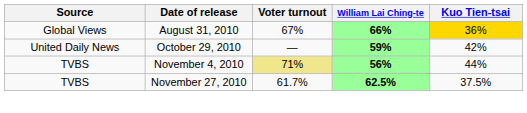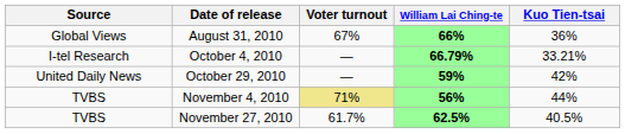August 31, 2010 | Kuo Tien-tsai: gold background -> no background
+ row: I-tel Research | October 4, 2010 | — | 66.79% | 33.21%
November 27, 2010 | Kuo Tien-tsai: 37.5% -> 40.5%
